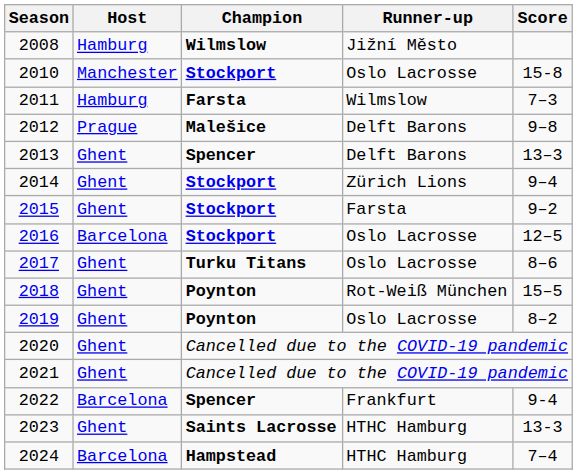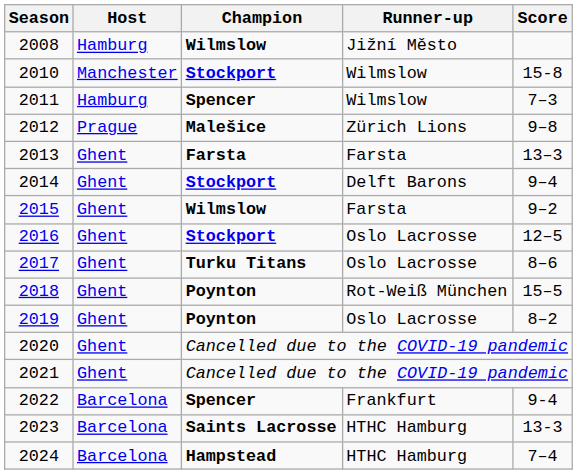2010 | Runner-up: Oslo Lacrosse -> Wilmslow
2011 | Champion: Farsta -> Spencer
2012 | Runner-up: Delft Barons -> Zürich Lions
2013 | Champion: Spencer -> Farsta
2013 | Runner-up: Delft Barons -> Farsta
2014 | Runner-up: Zürich Lions -> Delft Barons
2015 | Champion: Stockport -> Wilmslow
2016 | Host: Barcelona -> Ghent
2023 | Host: Ghent -> Barcelona
